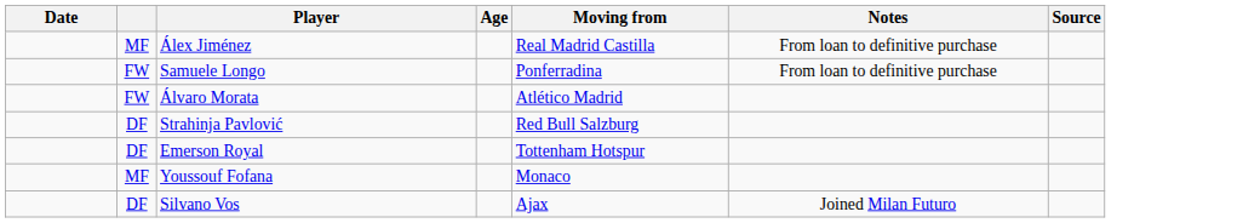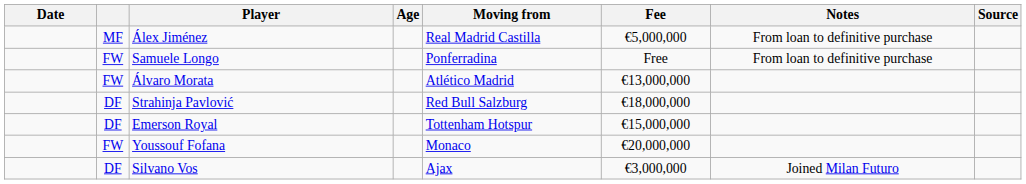+ column: Fee | €5,000,000 | Free | €13,000,000 | €18,000,000 | €15,000,000 | €20,000,000 | €3,000,000
Youssouf Fofana | column 2: MF -> FW
